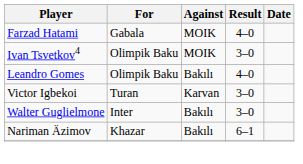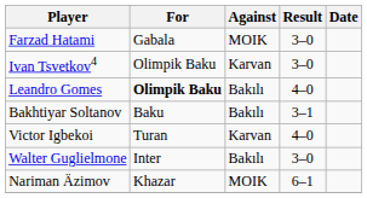Farzad Hatami | Result: 4–0 -> 3–0
Ivan Tsvetkov4 | Against: MOIK -> Karvan
Leandro Gomes | For: normal -> bold
+ row: Bakhtiyar Soltanov | Baku | Bakılı | 3–1
Victor Igbekoi | Result: 3–0 -> 4–0
Nariman Äzimov | Against: Bakılı -> MOIK
